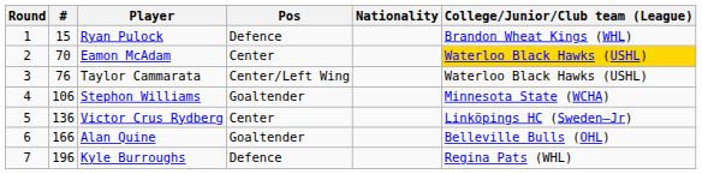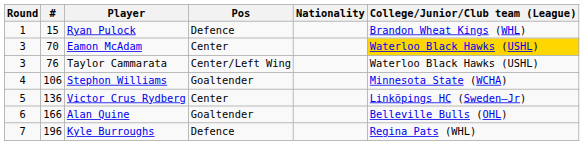Eamon McAdam | Round: 2 -> 3
